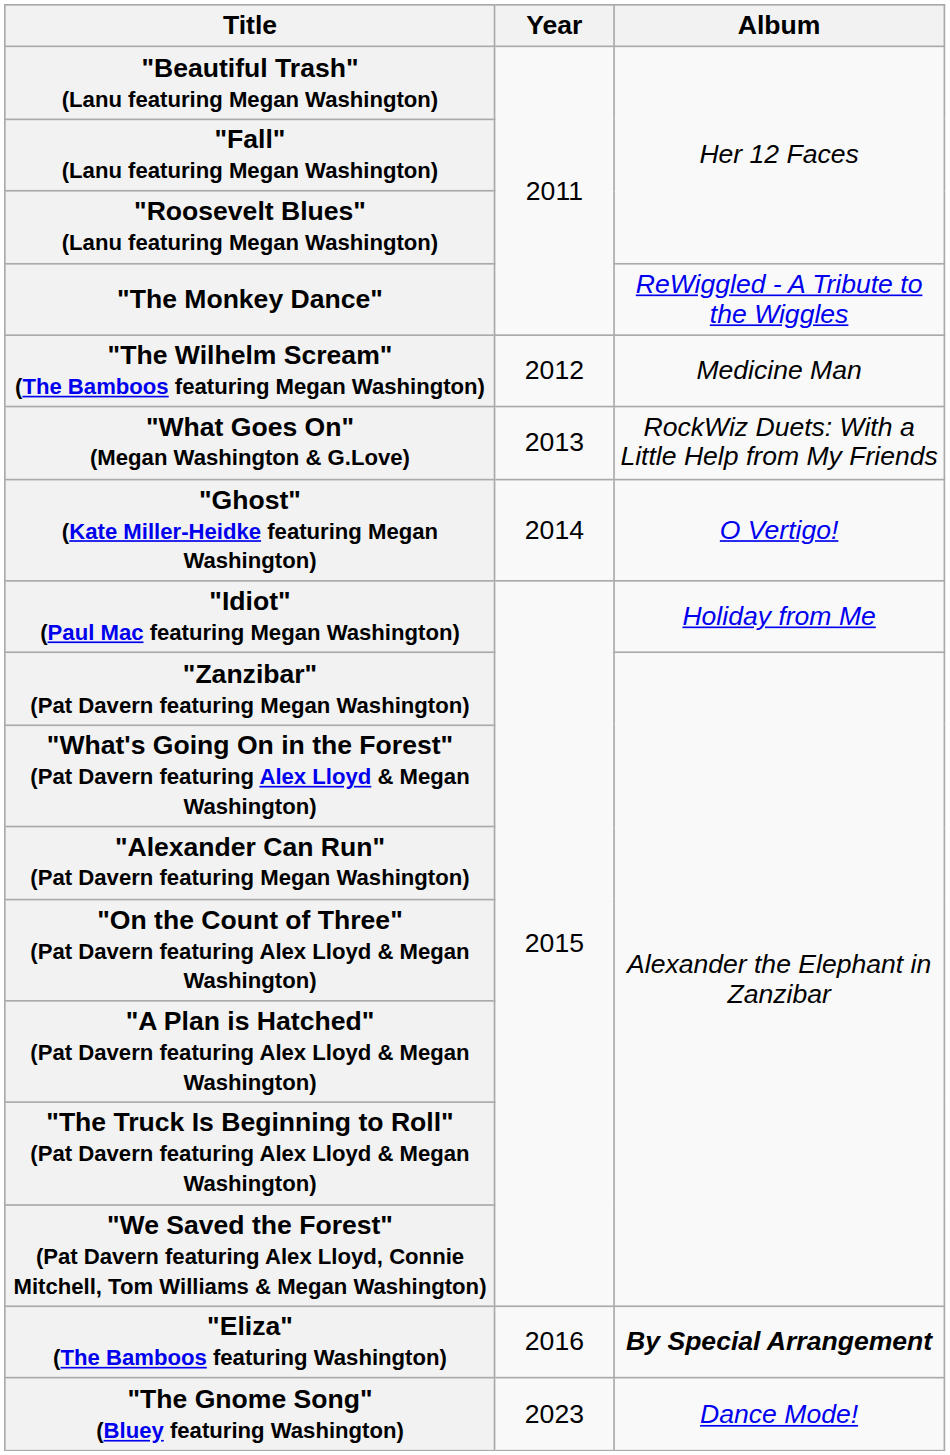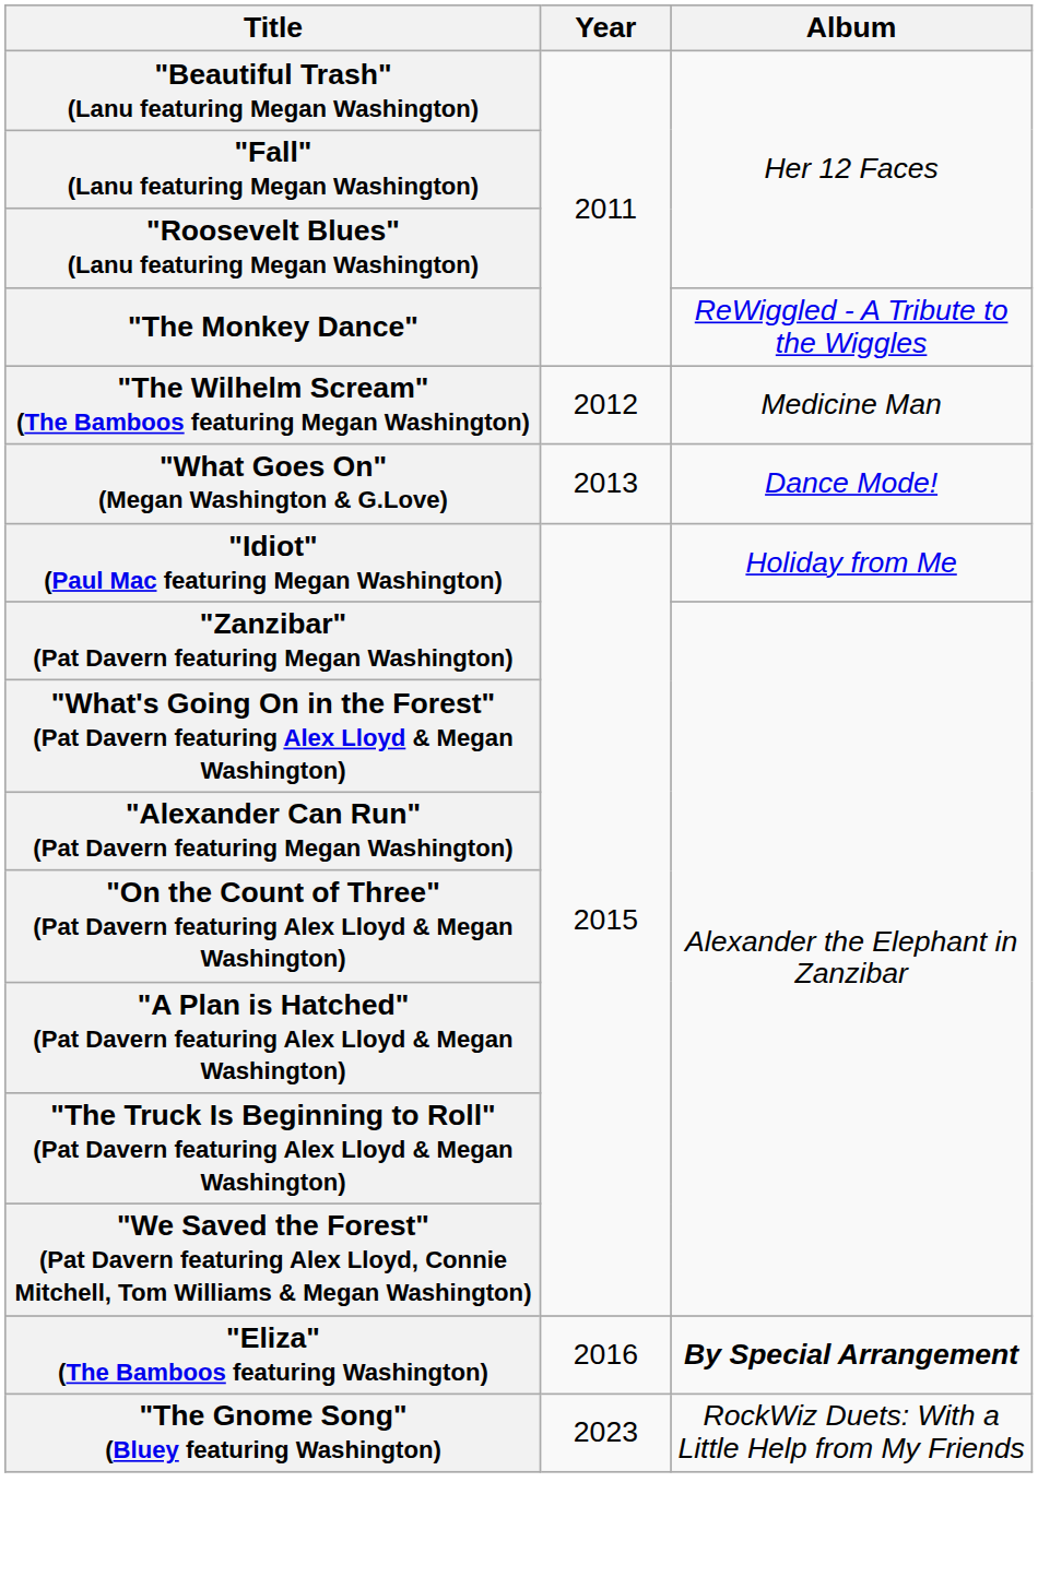"What Goes On" (Megan Washington & G.Love) | Album: RockWiz Duets: With a Little Help from My Friends -> Dance Mode!
- row: "Ghost" (Kate Miller-Heidke featuring Megan Washington) | 2014 | O Vertigo!
"The Gnome Song" (Bluey featuring Washington) | Album: Dance Mode! -> RockWiz Duets: With a Little Help from My Friends
